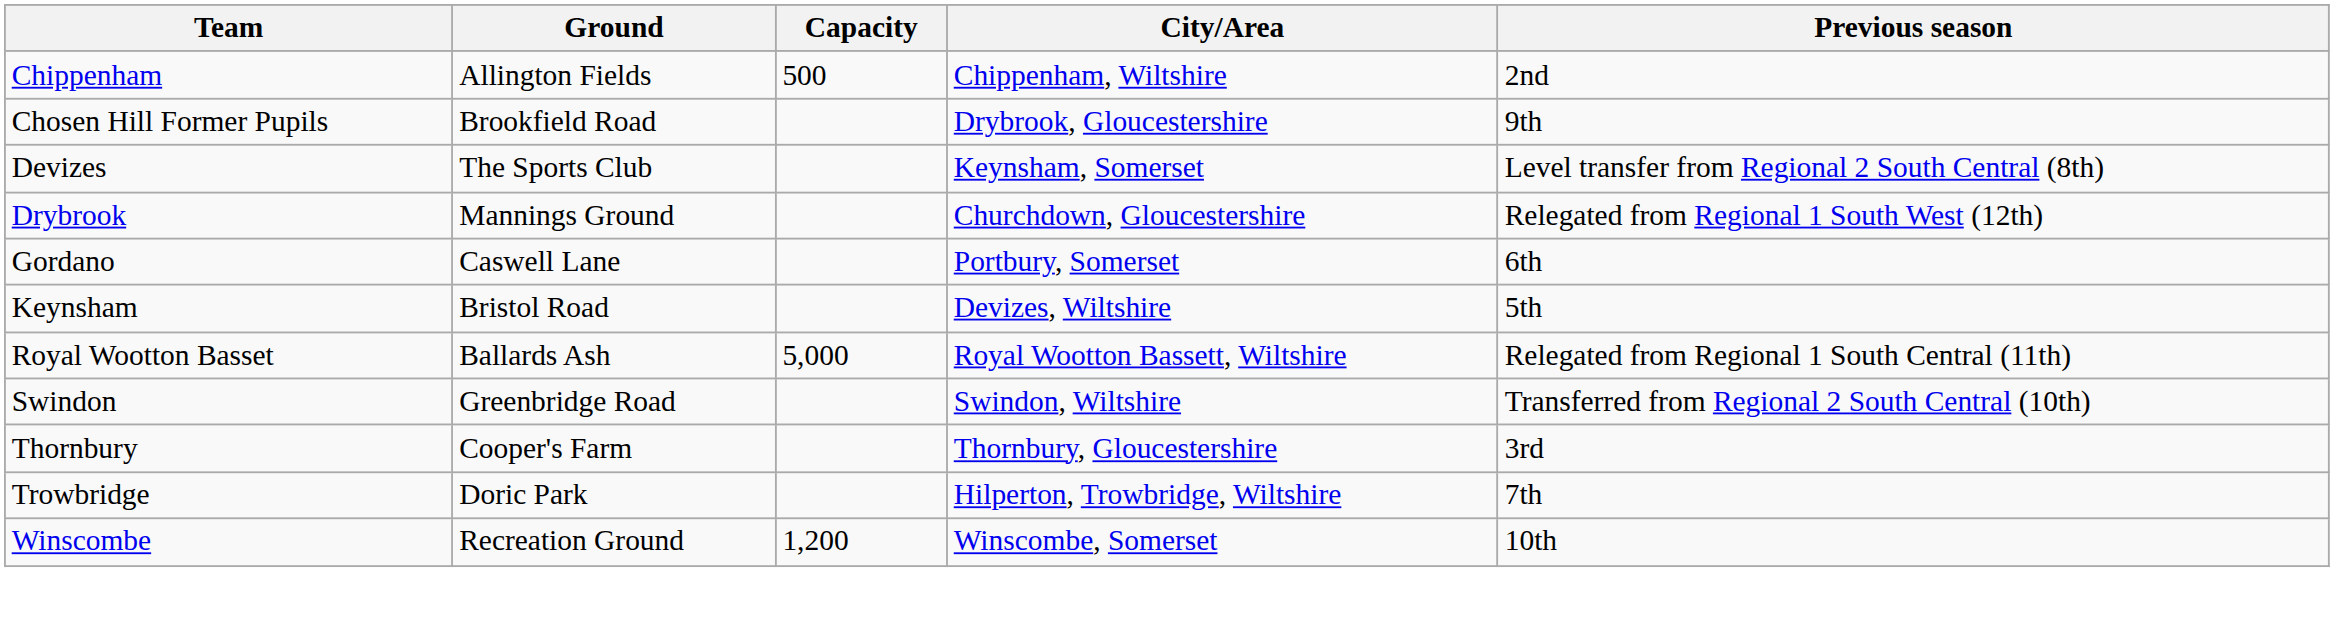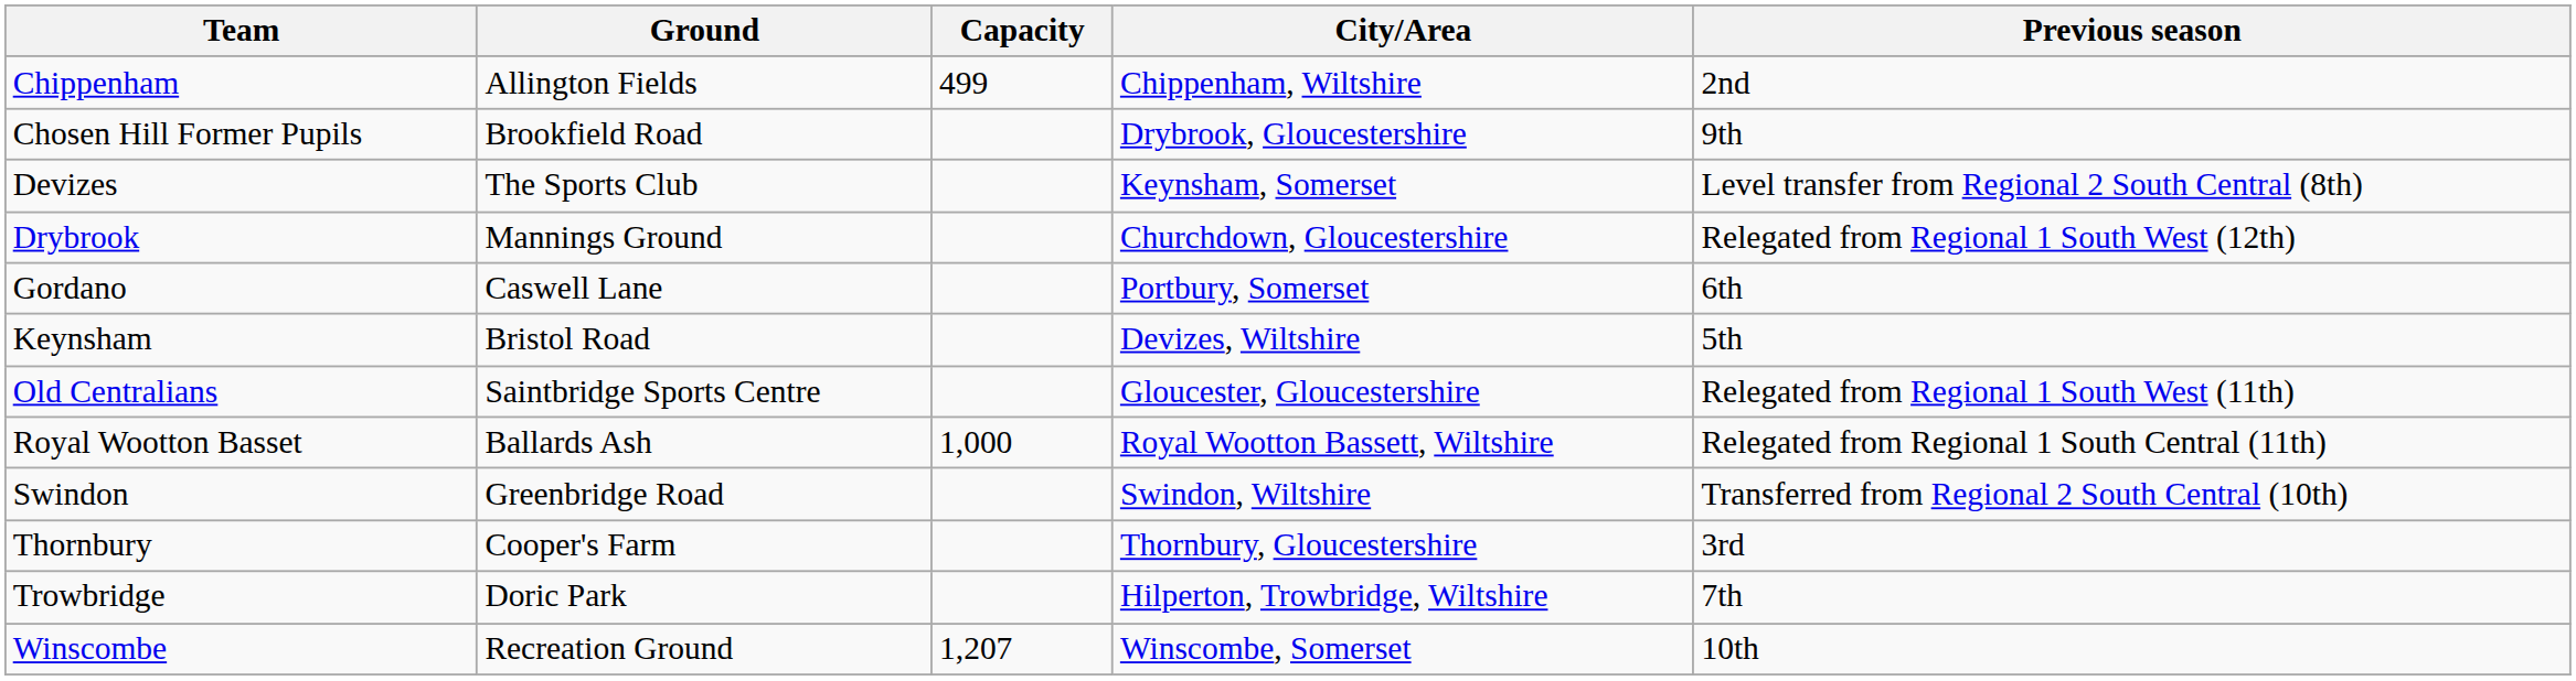Chippenham | Capacity: 500 -> 499
+ row: Old Centralians | Saintbridge Sports Centre | Gloucester, Gloucestershire | Relegated from Regional 1 South West (11th)
Royal Wootton Basset | Capacity: 5,000 -> 1,000
Winscombe | Capacity: 1,200 -> 1,207
